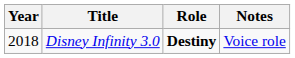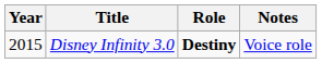Disney Infinity 3.0 | Year: 2018 -> 2015
